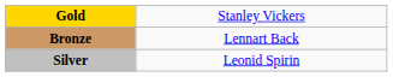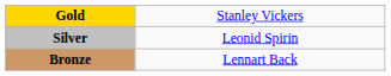rows swapped: Silver <-> Bronze
